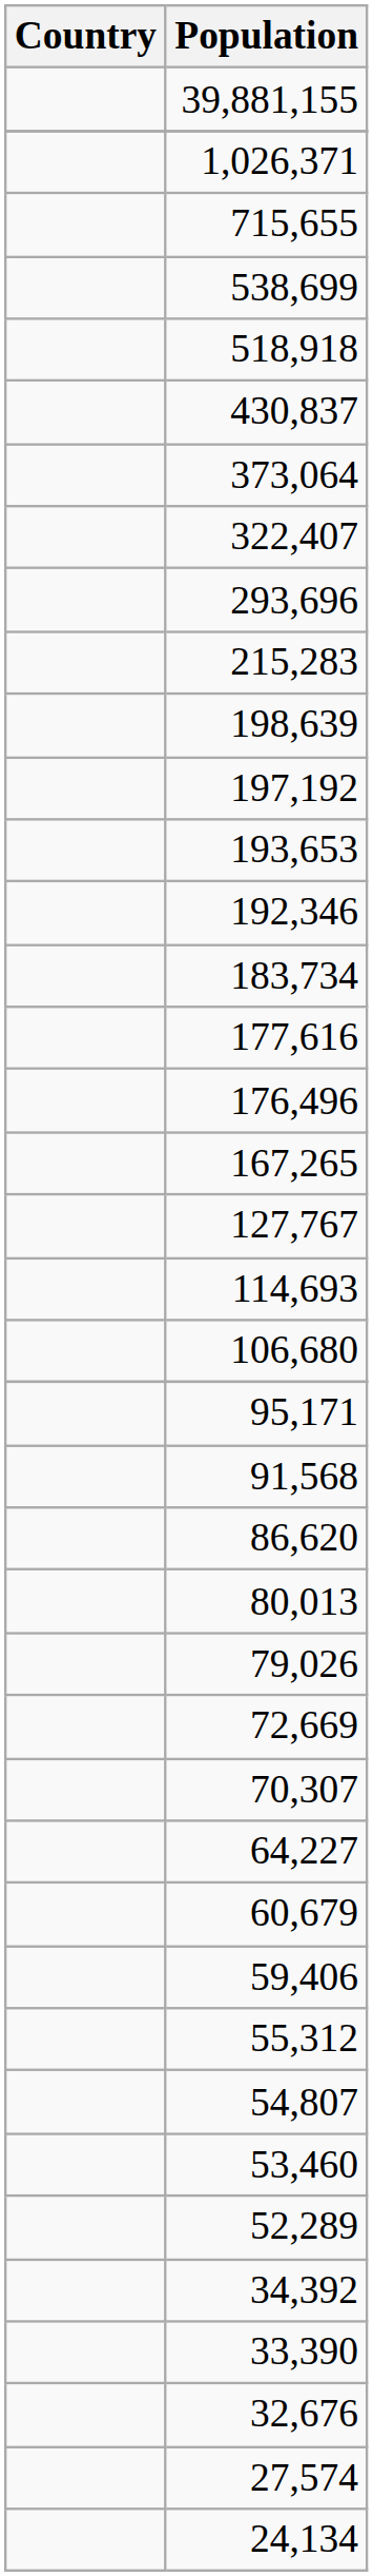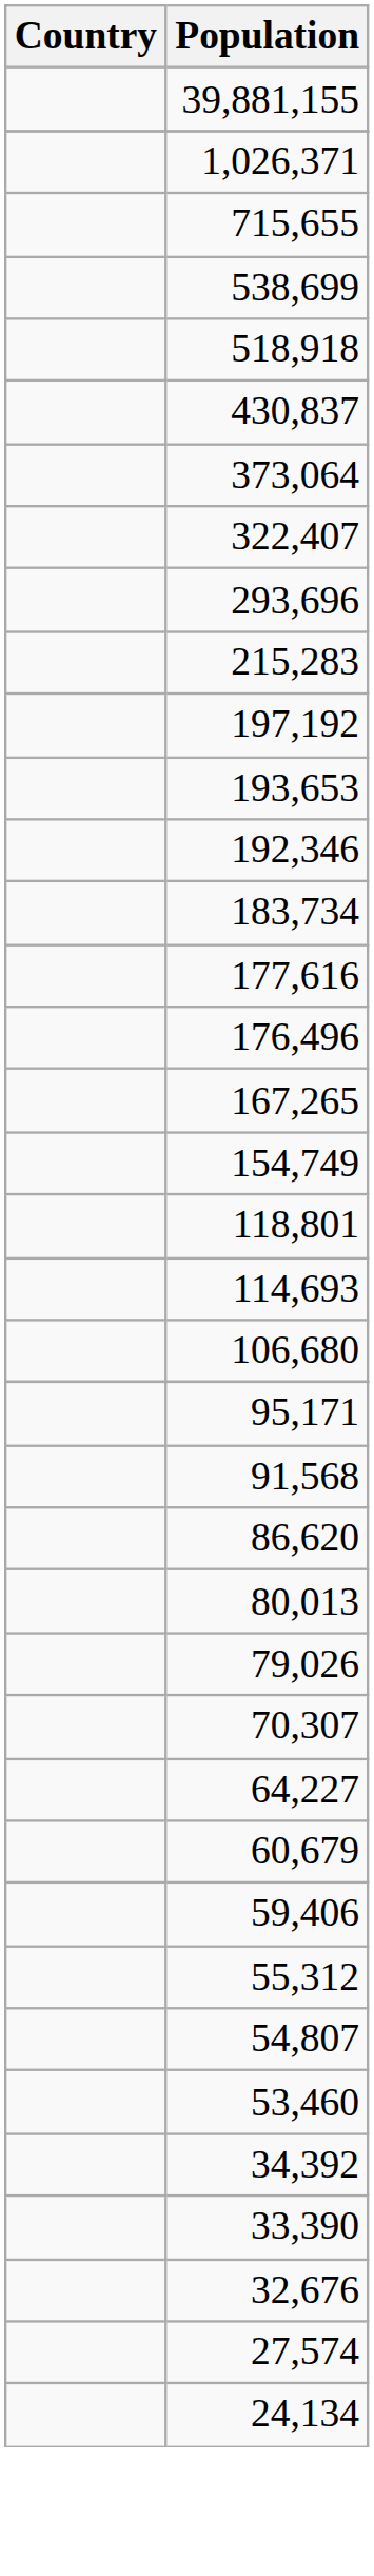- row: 198,639
+ row: 154,749
- row: 127,767
+ row: 118,801
- row: 72,669
- row: 52,289
